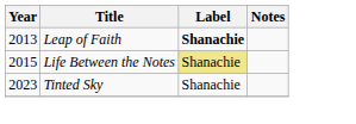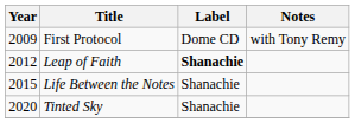+ row: 2009 | First Protocol | Dome CD | with Tony Remy
Leap of Faith | Year: 2013 -> 2012
Life Between the Notes | Label: khaki background -> no background
Tinted Sky | Year: 2023 -> 2020
